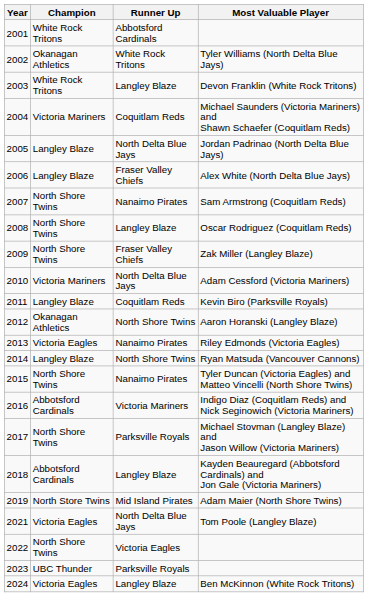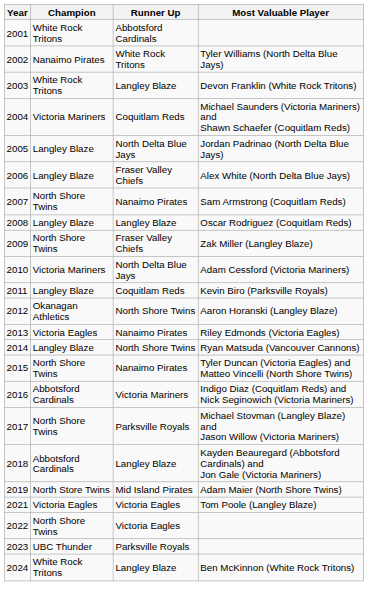Tyler Williams (North Delta Blue Jays) | Champion: Okanagan Athletics -> Nanaimo Pirates
Oscar Rodriguez (Coquitlam Reds) | Champion: North Shore Twins -> Langley Blaze
Tom Poole (Langley Blaze) | Runner Up: North Delta Blue Jays -> Victoria Eagles
Ben McKinnon (White Rock Tritons) | Champion: Victoria Eagles -> White Rock Tritons
